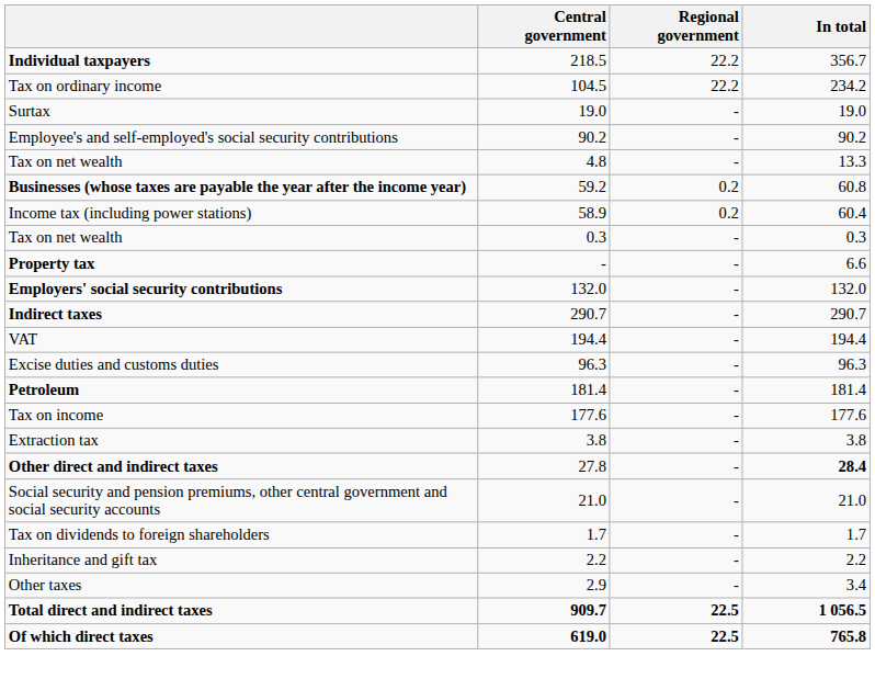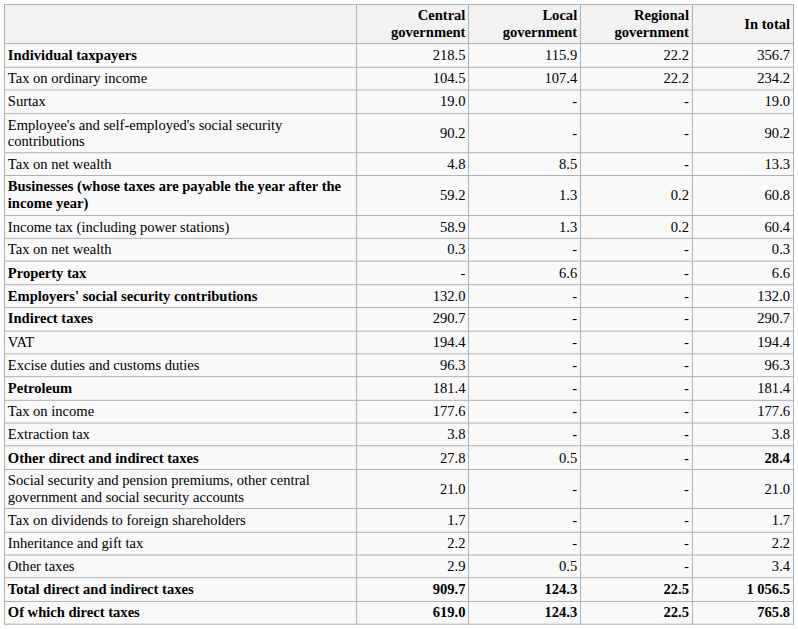+ column: Local government | 115.9 | 107.4 | - | - | 8.5 | 1.3 | 1.3 | - | 6.6 | - | - | - | - | - | - | - | 0.5 | - | - | - | 0.5 | 124.3 | 124.3
